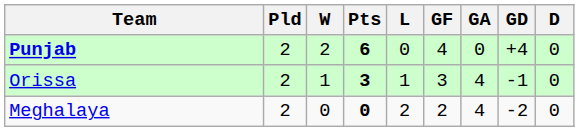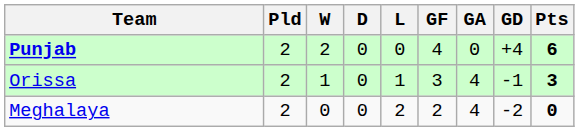columns swapped: D <-> Pts
